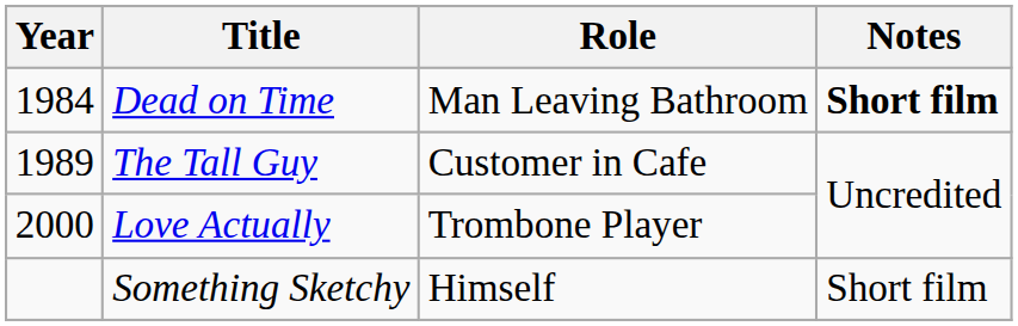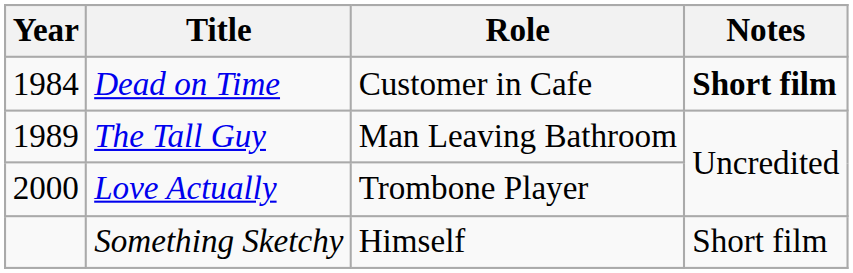Dead on Time | Role: Man Leaving Bathroom -> Customer in Cafe
The Tall Guy | Role: Customer in Cafe -> Man Leaving Bathroom
